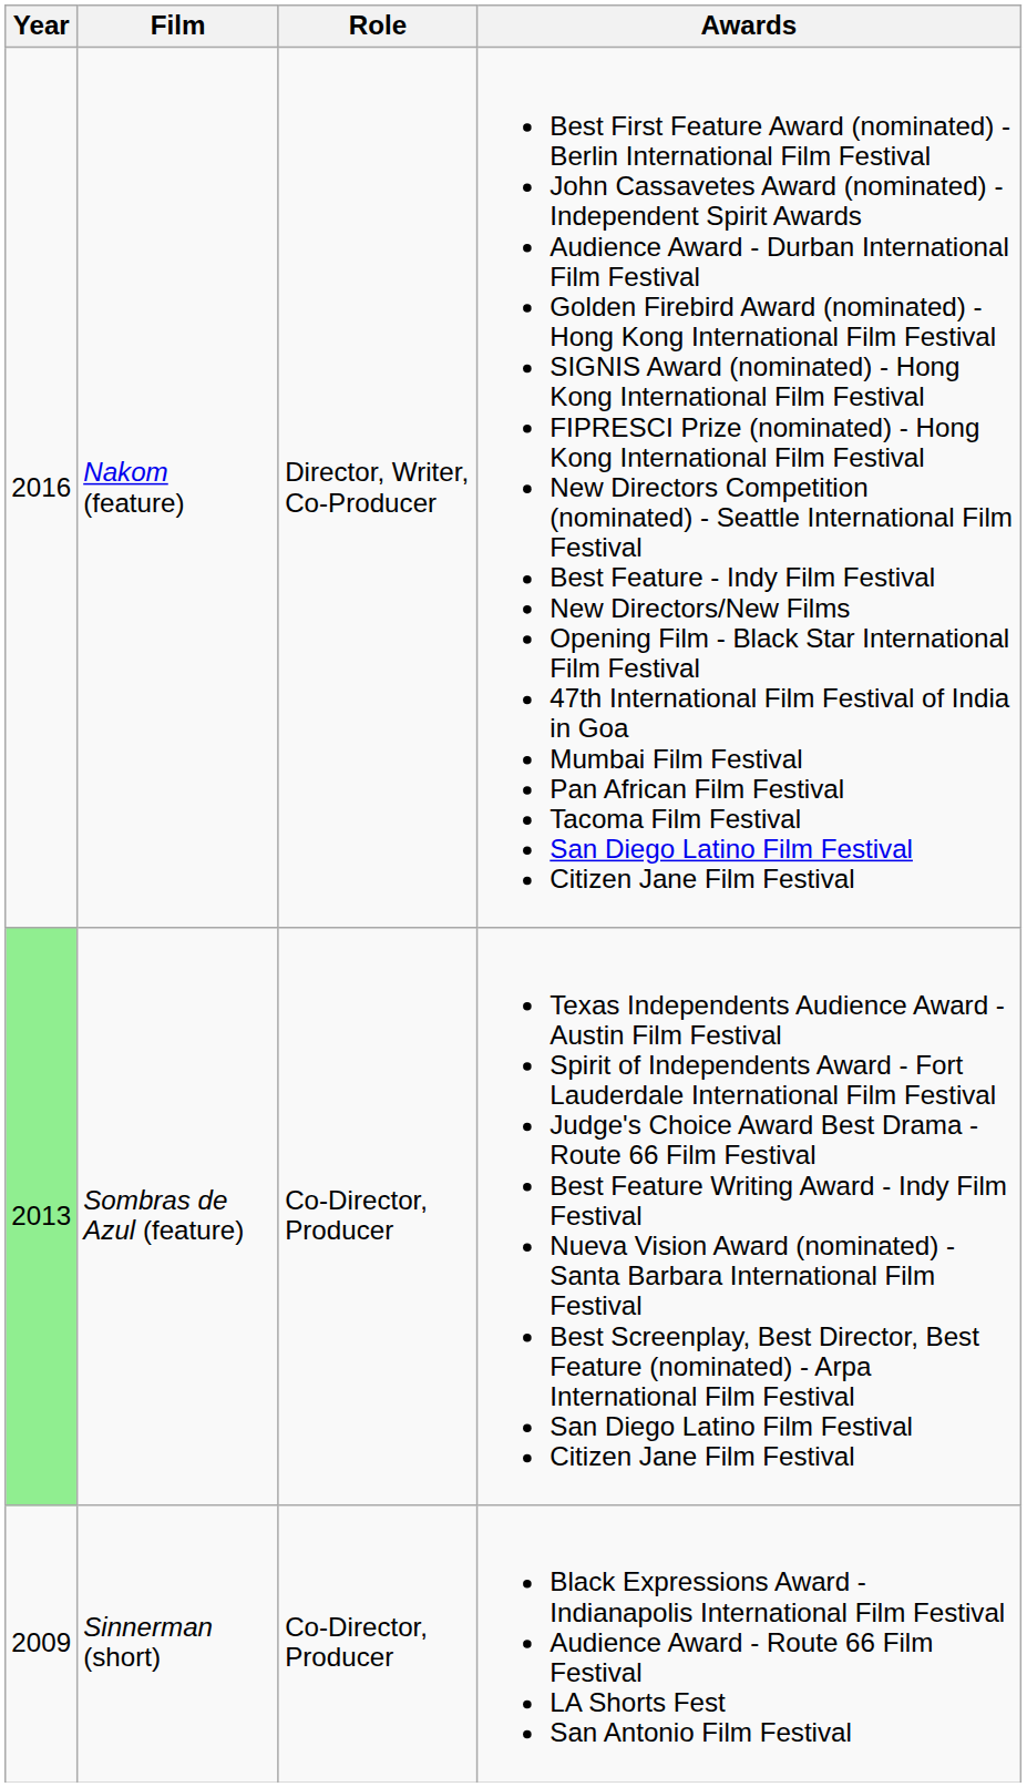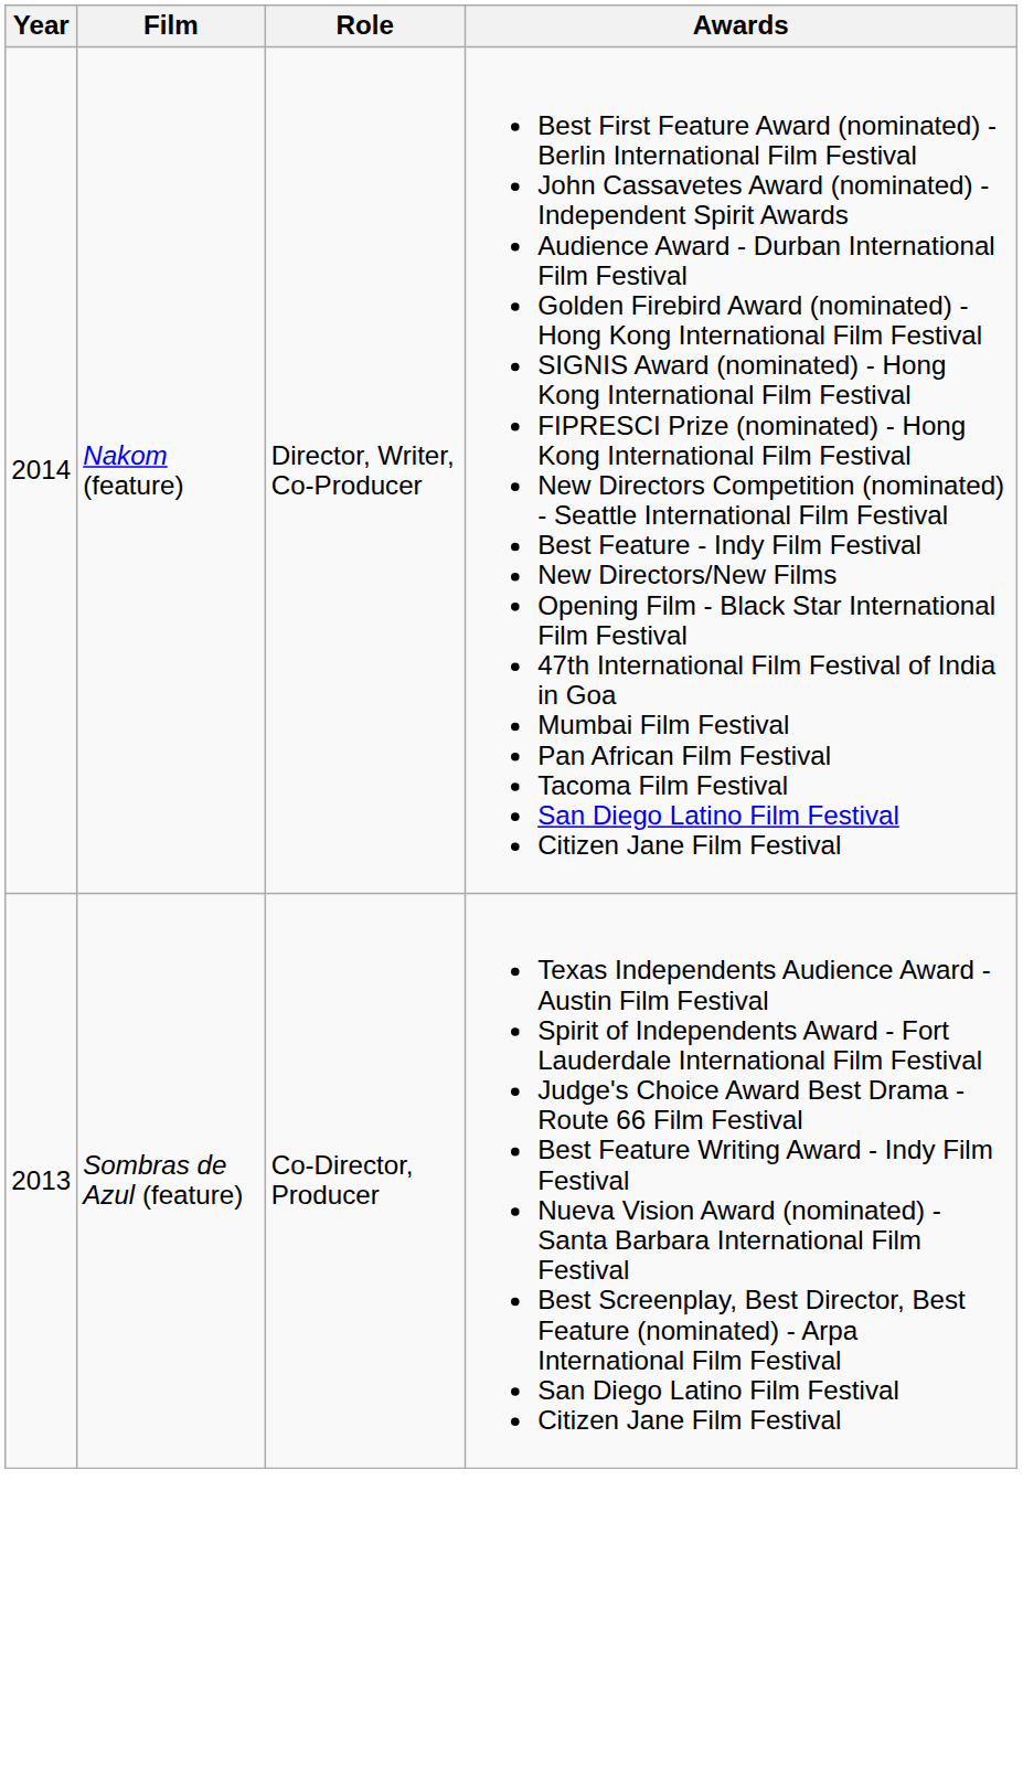Nakom (feature) | Year: 2016 -> 2014
Sombras de Azul (feature) | Year: lightgreen background -> no background
- row: 2009 | Sinnerman (short) | Co-Director, Producer | Black Expressions Award - Indianapolis International Film Festival Audience Award - Route 66 Film Festival LA Shorts Fest San Antonio Film Festival
